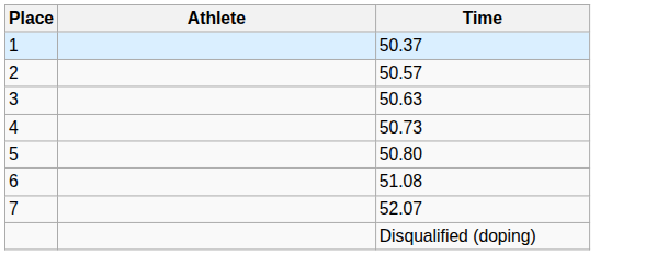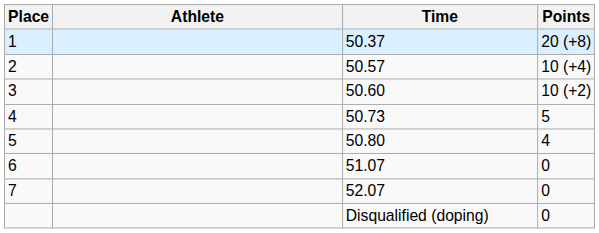+ column: Points | 20 (+8) | 10 (+4) | 10 (+2) | 5 | 4 | 0 | 0 | 0
3 | Time: 50.63 -> 50.60
6 | Time: 51.08 -> 51.07
